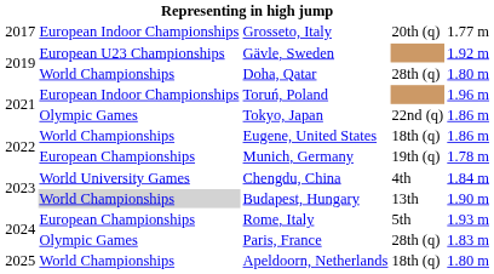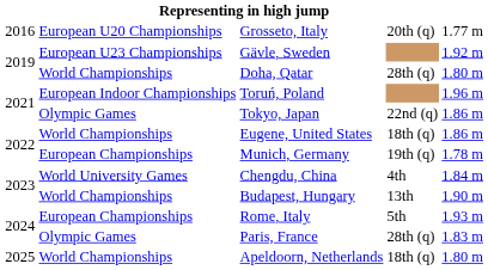Grosseto, Italy | column 1: 2017 -> 2016
Grosseto, Italy | column 2: European Indoor Championships -> European U20 Championships
Budapest, Hungary | column 2: lightgrey background -> no background
